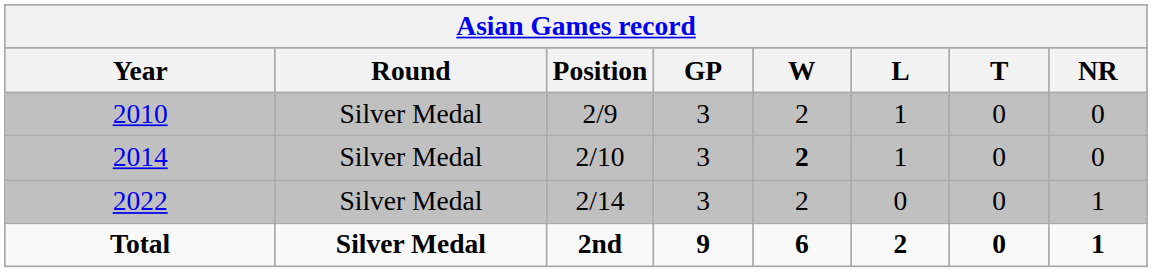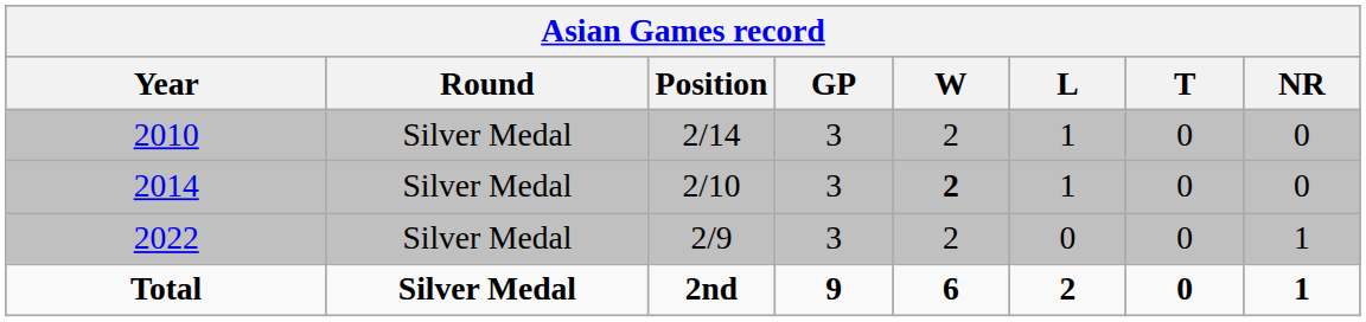2010 | Position: 2/9 -> 2/14
2022 | Position: 2/14 -> 2/9
